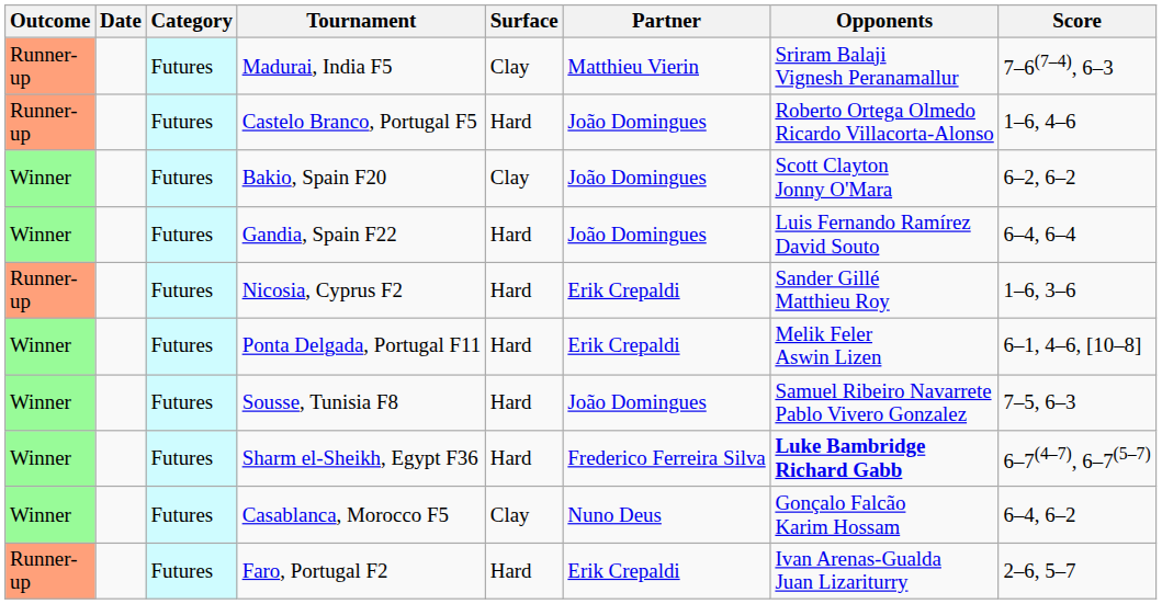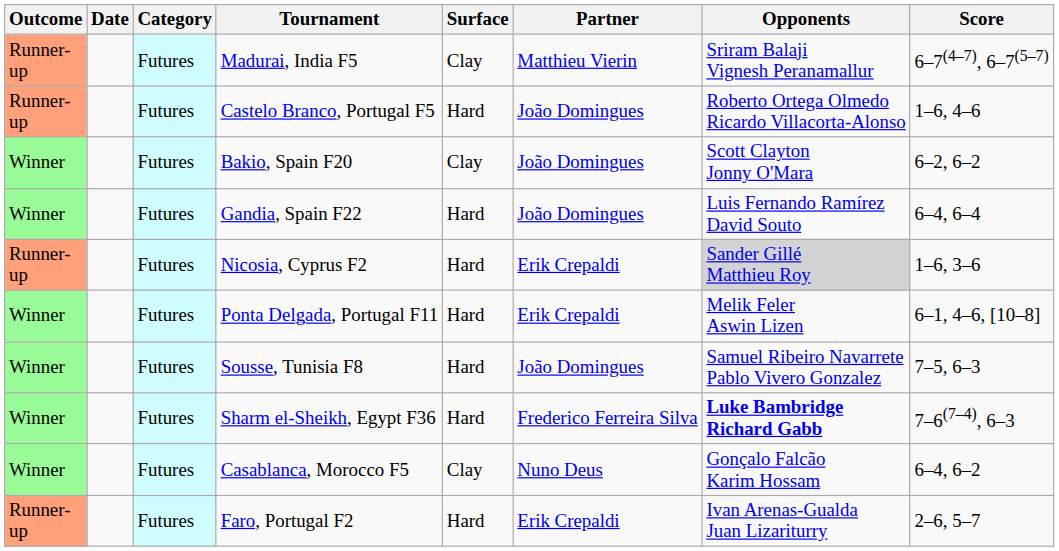Madurai, India F5 | Score: 7–6(7–4), 6–3 -> 6–7(4–7), 6–7(5–7)
Nicosia, Cyprus F2 | Opponents: no background -> lightgrey background
Sharm el-Sheikh, Egypt F36 | Score: 6–7(4–7), 6–7(5–7) -> 7–6(7–4), 6–3
